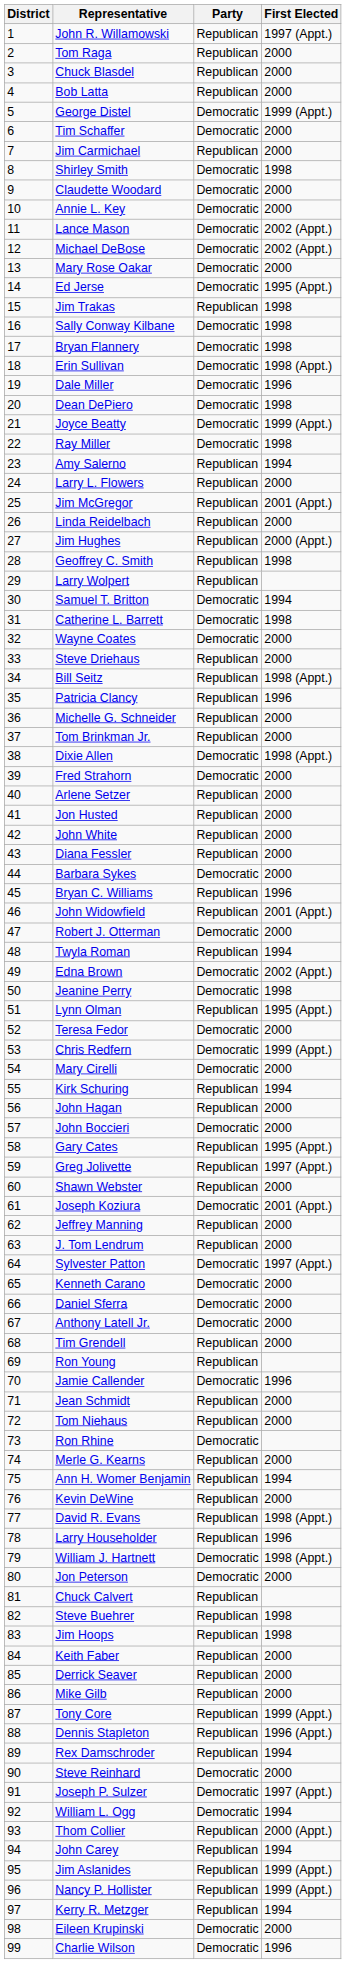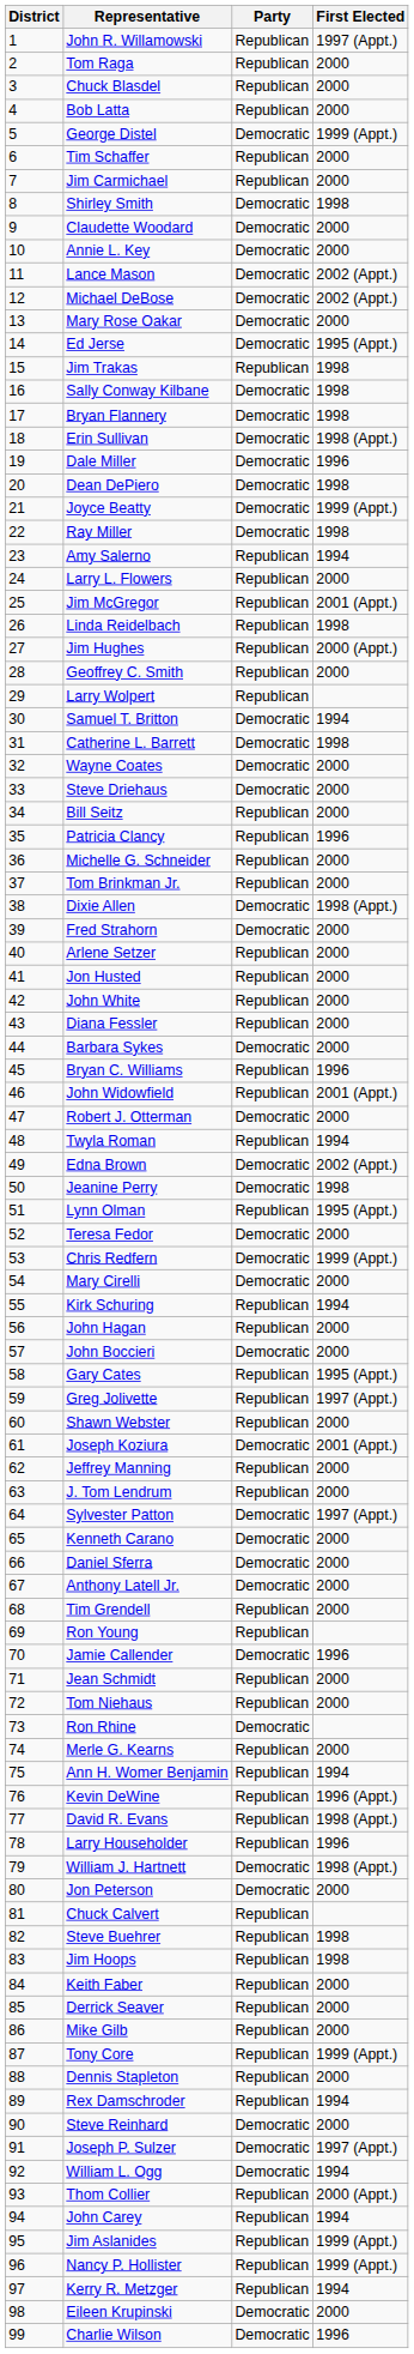Tim Schaffer | Party: Democratic -> Republican
Linda Reidelbach | First Elected: 2000 -> 1998
Geoffrey C. Smith | First Elected: 1998 -> 2000
Steve Driehaus | Party: Republican -> Democratic
Bill Seitz | First Elected: 1998 (Appt.) -> 2000
Kevin DeWine | First Elected: 2000 -> 1996 (Appt.)
Dennis Stapleton | First Elected: 1996 (Appt.) -> 2000
